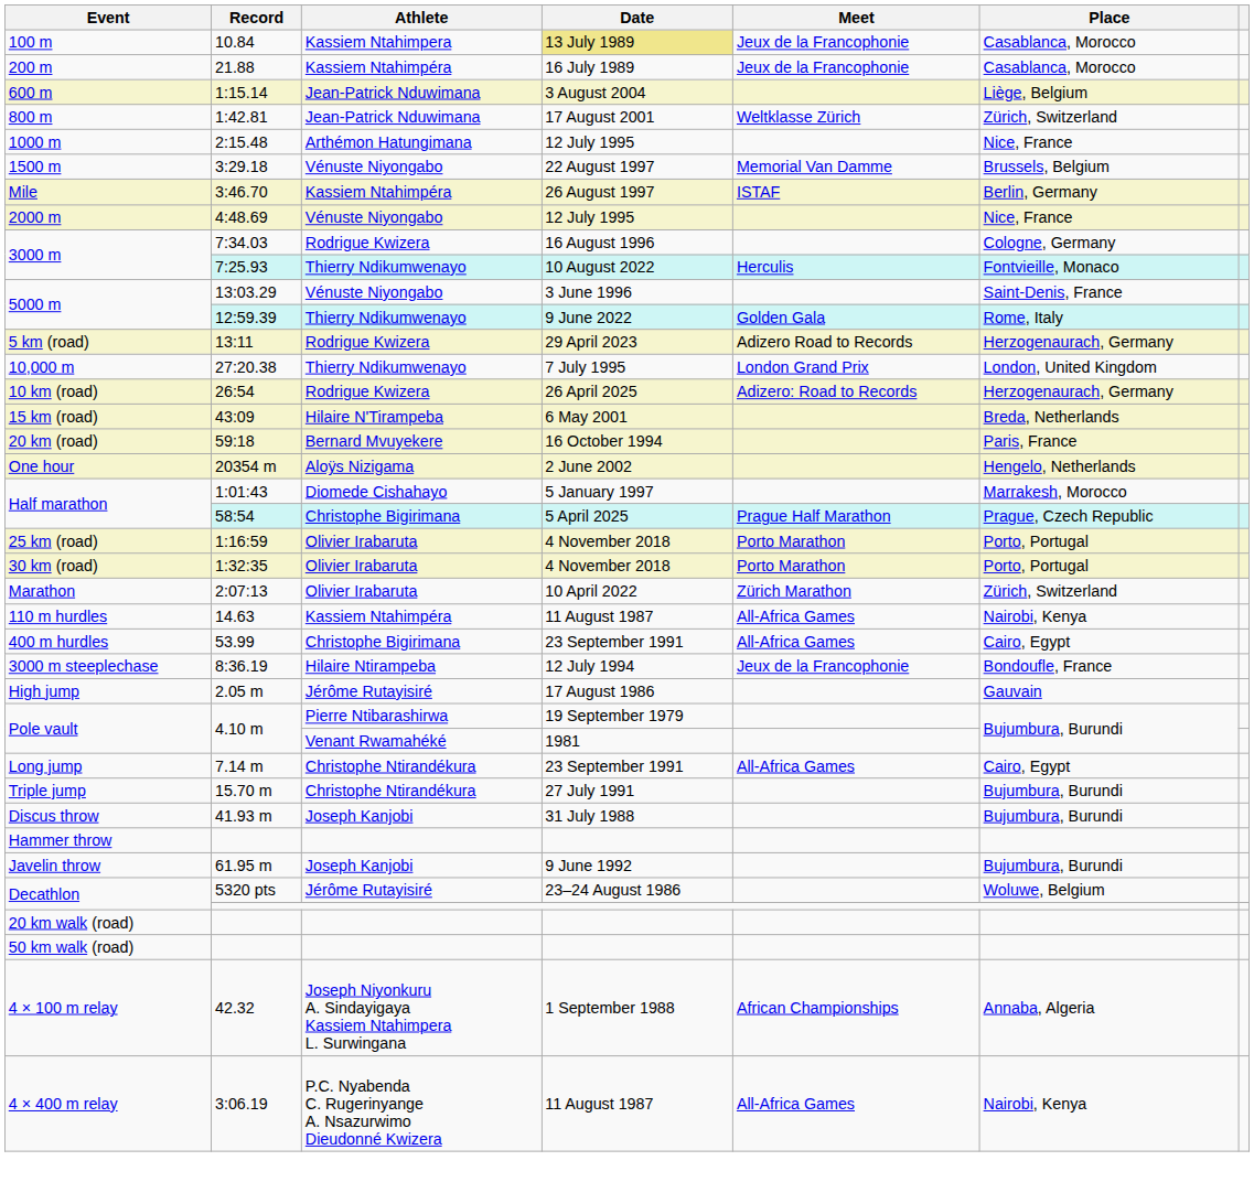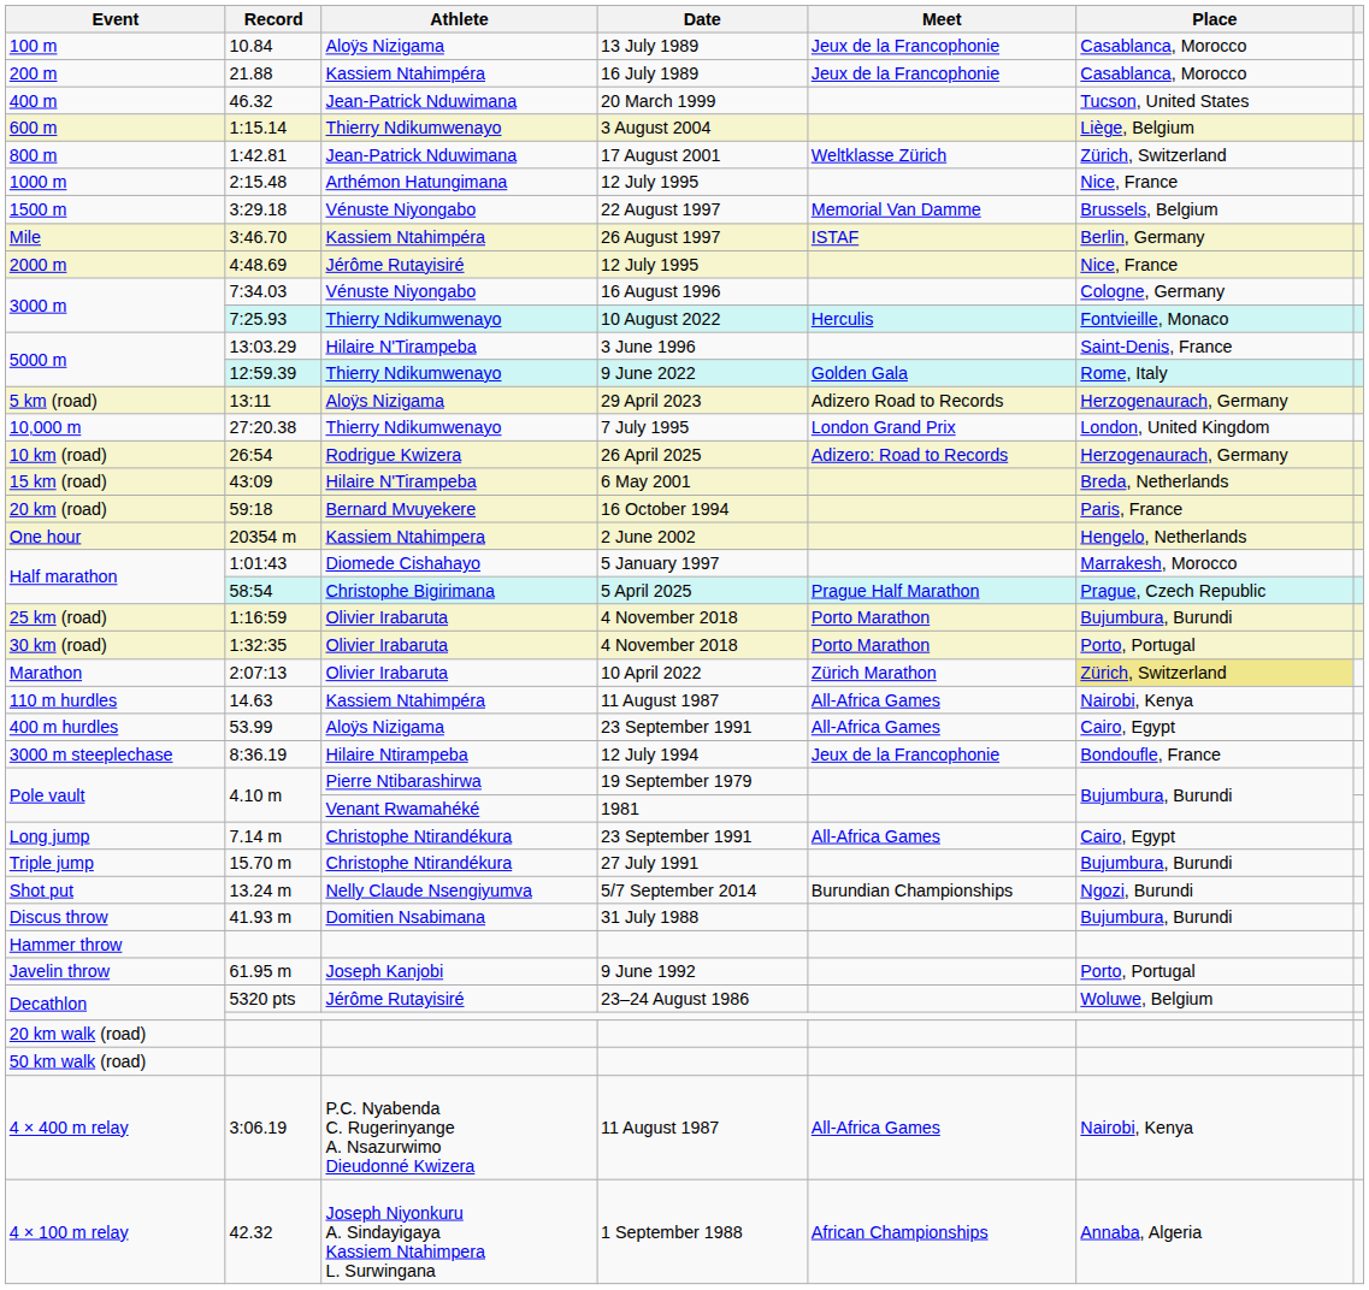10.84 | Athlete: Kassiem Ntahimpera -> Aloÿs Nizigama
10.84 | Date: khaki background -> no background
+ row: 400 m | 46.32 | Jean-Patrick Nduwimana | 20 March 1999 | Tucson, United States
1:15.14 | Athlete: Jean-Patrick Nduwimana -> Thierry Ndikumwenayo
4:48.69 | Athlete: Vénuste Niyongabo -> Jérôme Rutayisiré
7:34.03 | Athlete: Rodrigue Kwizera -> Vénuste Niyongabo
13:03.29 | Athlete: Vénuste Niyongabo -> Hilaire N'Tirampeba
13:11 | Athlete: Rodrigue Kwizera -> Aloÿs Nizigama
20354 m | Athlete: Aloÿs Nizigama -> Kassiem Ntahimpera
1:16:59 | Place: Porto, Portugal -> Bujumbura, Burundi
2:07:13 | Place: no background -> khaki background
53.99 | Athlete: Christophe Bigirimana -> Aloÿs Nizigama
- row: High jump | 2.05 m | Jérôme Rutayisiré | 17 August 1986 | Gauvain
+ row: Shot put | 13.24 m | Nelly Claude Nsengiyumva | 5/7 September 2014 | Burundian Championships | Ngozi, Burundi
41.93 m | Athlete: Joseph Kanjobi -> Domitien Nsabimana
61.95 m | Place: Bujumbura, Burundi -> Porto, Portugal
rows swapped: 42.32 <-> 3:06.19
